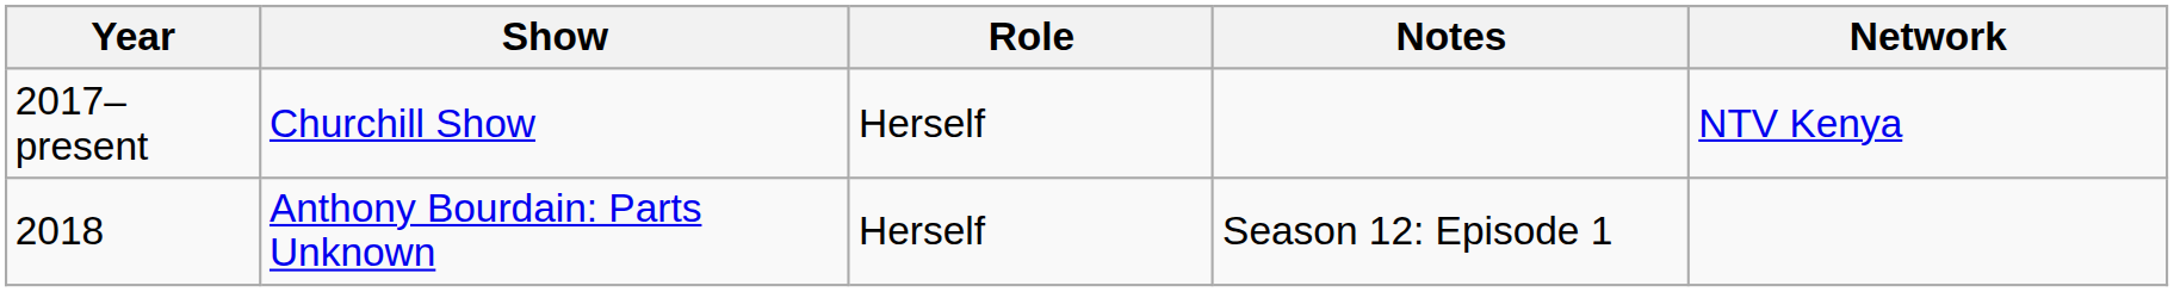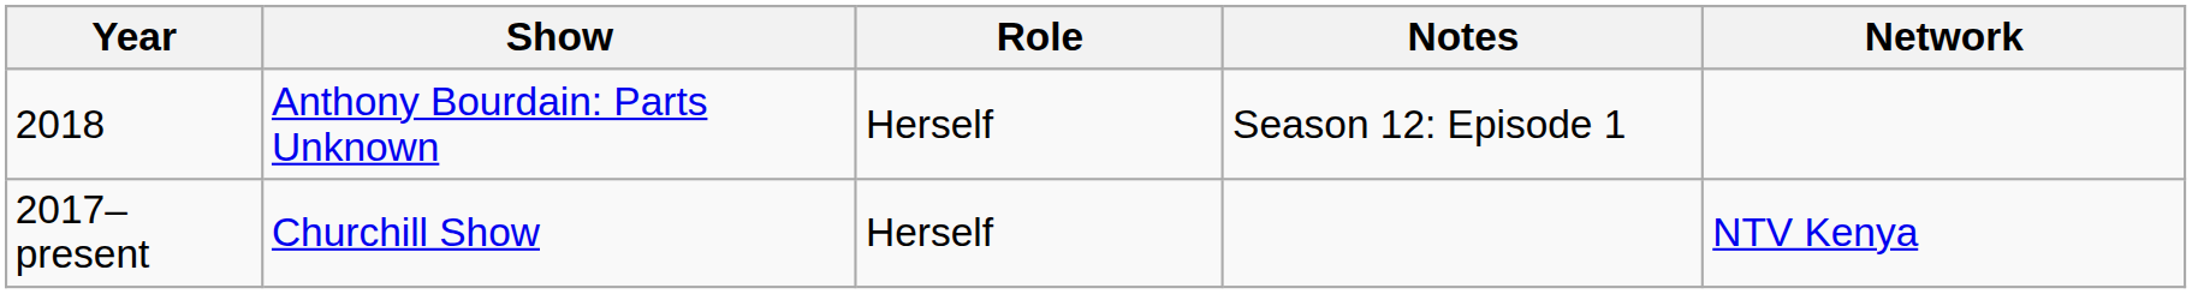rows swapped: 2017–present <-> 2018
